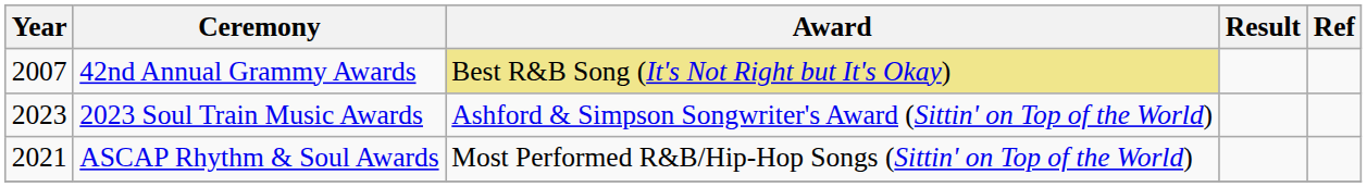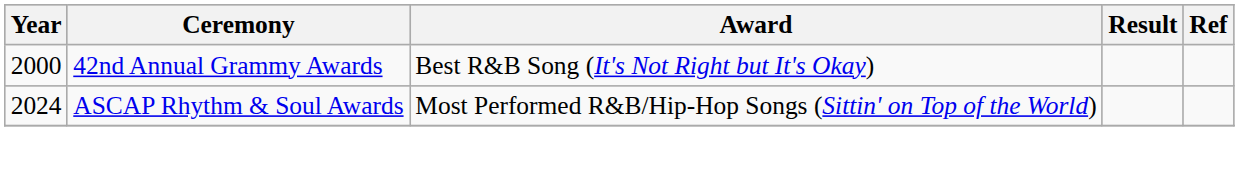42nd Annual Grammy Awards | Year: 2007 -> 2000
42nd Annual Grammy Awards | Award: khaki background -> no background
- row: 2023 | 2023 Soul Train Music Awards | Ashford & Simpson Songwriter's Award (Sittin' on Top of the World)
ASCAP Rhythm & Soul Awards | Year: 2021 -> 2024
